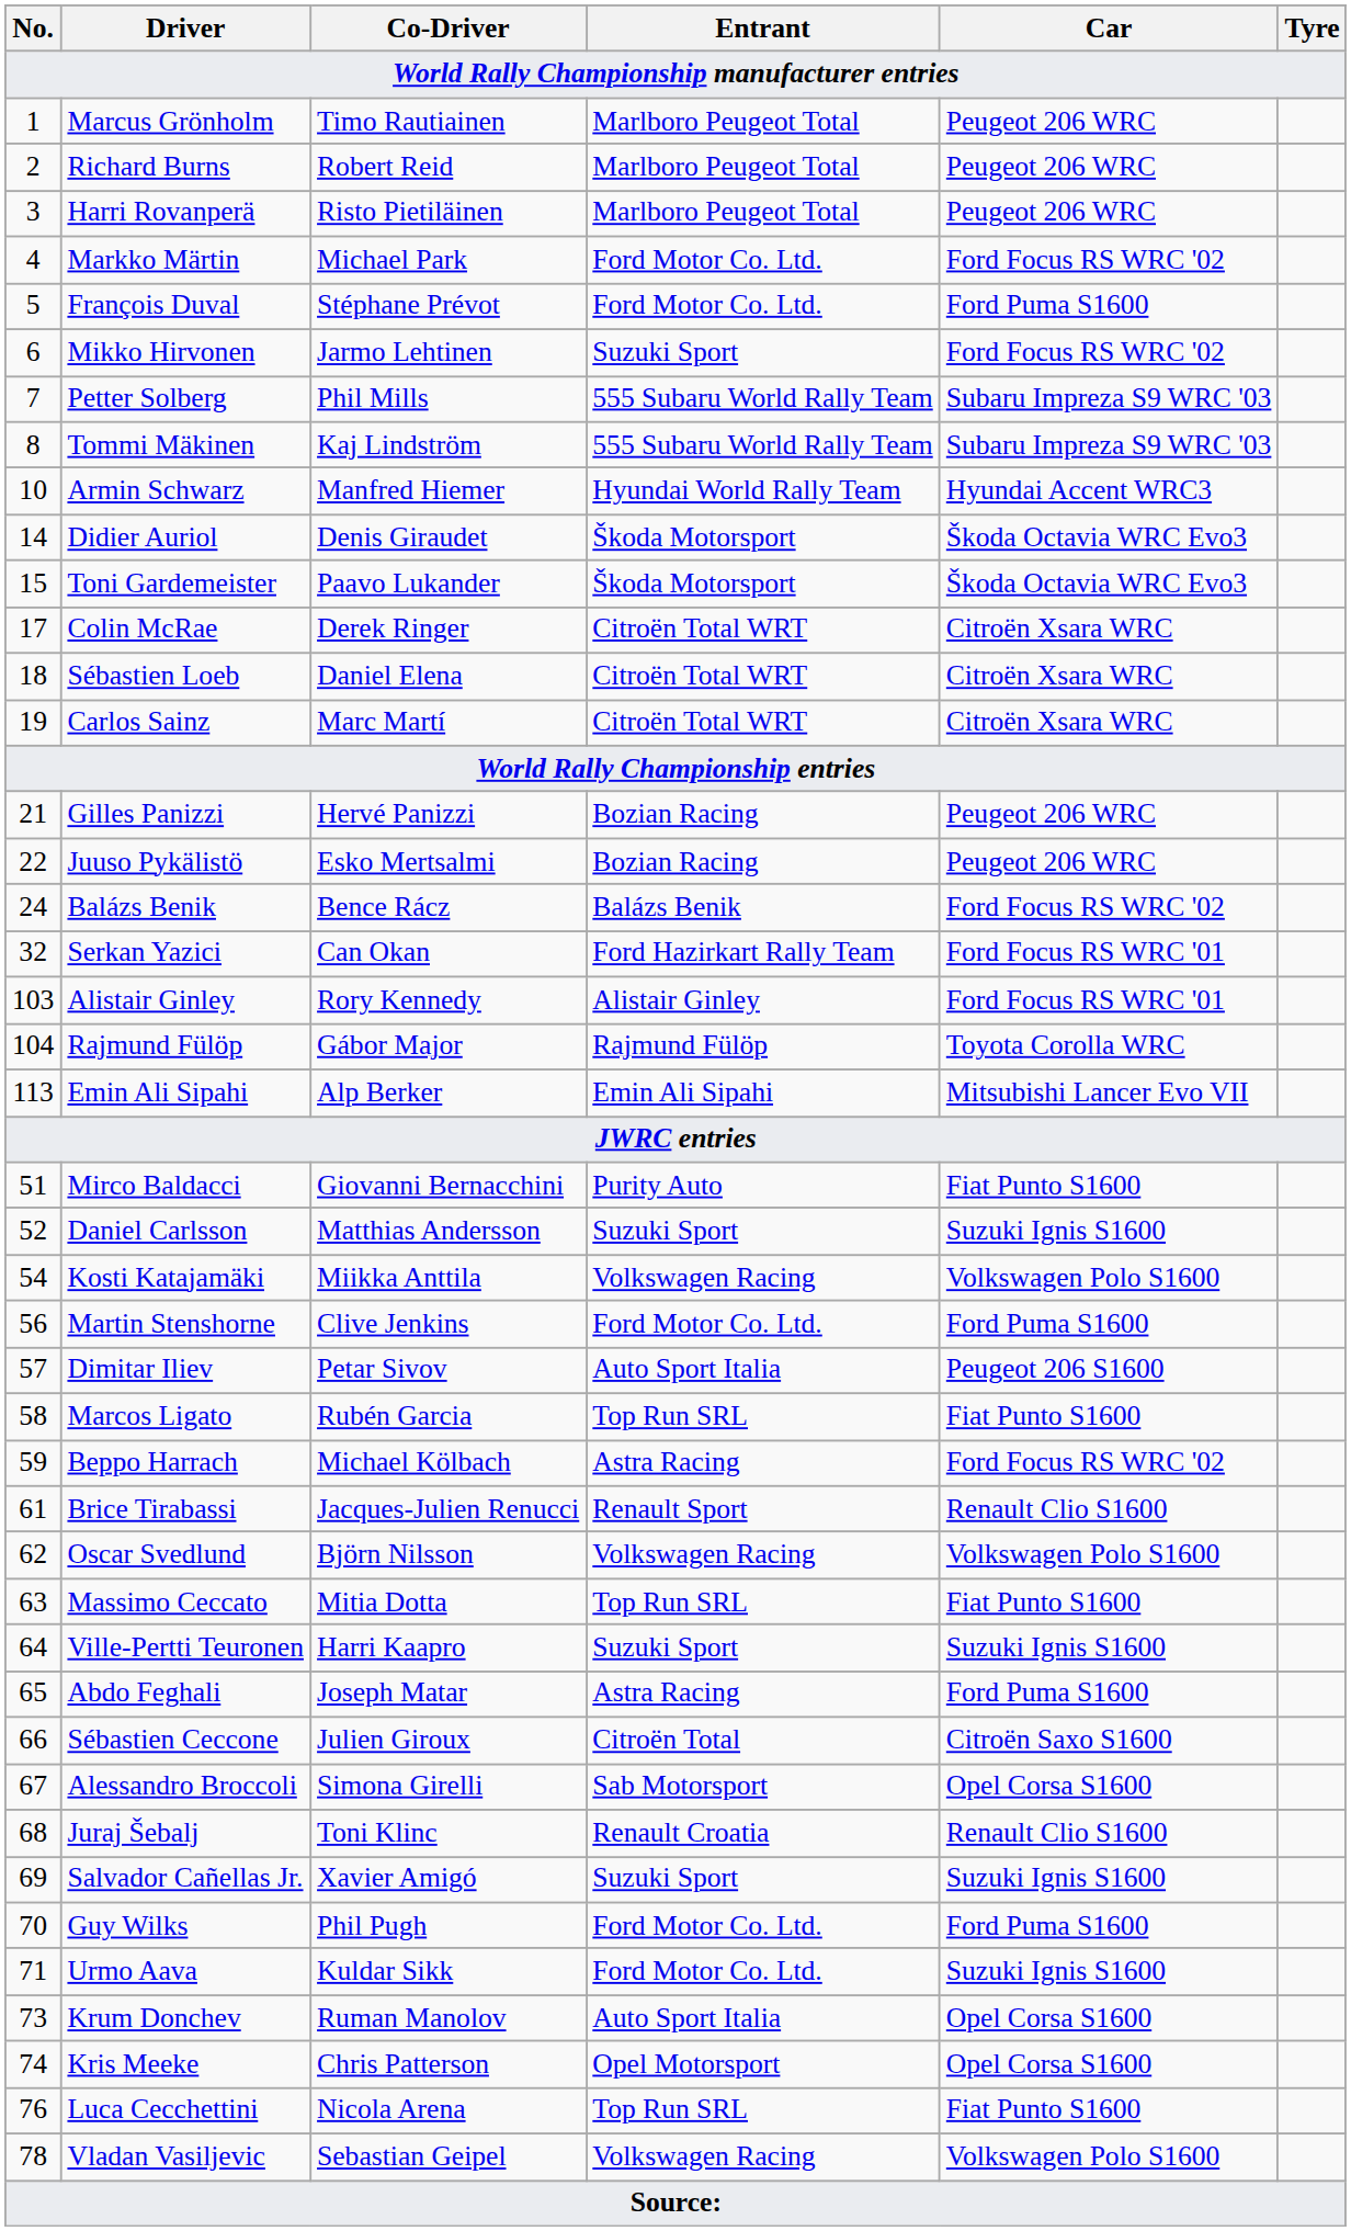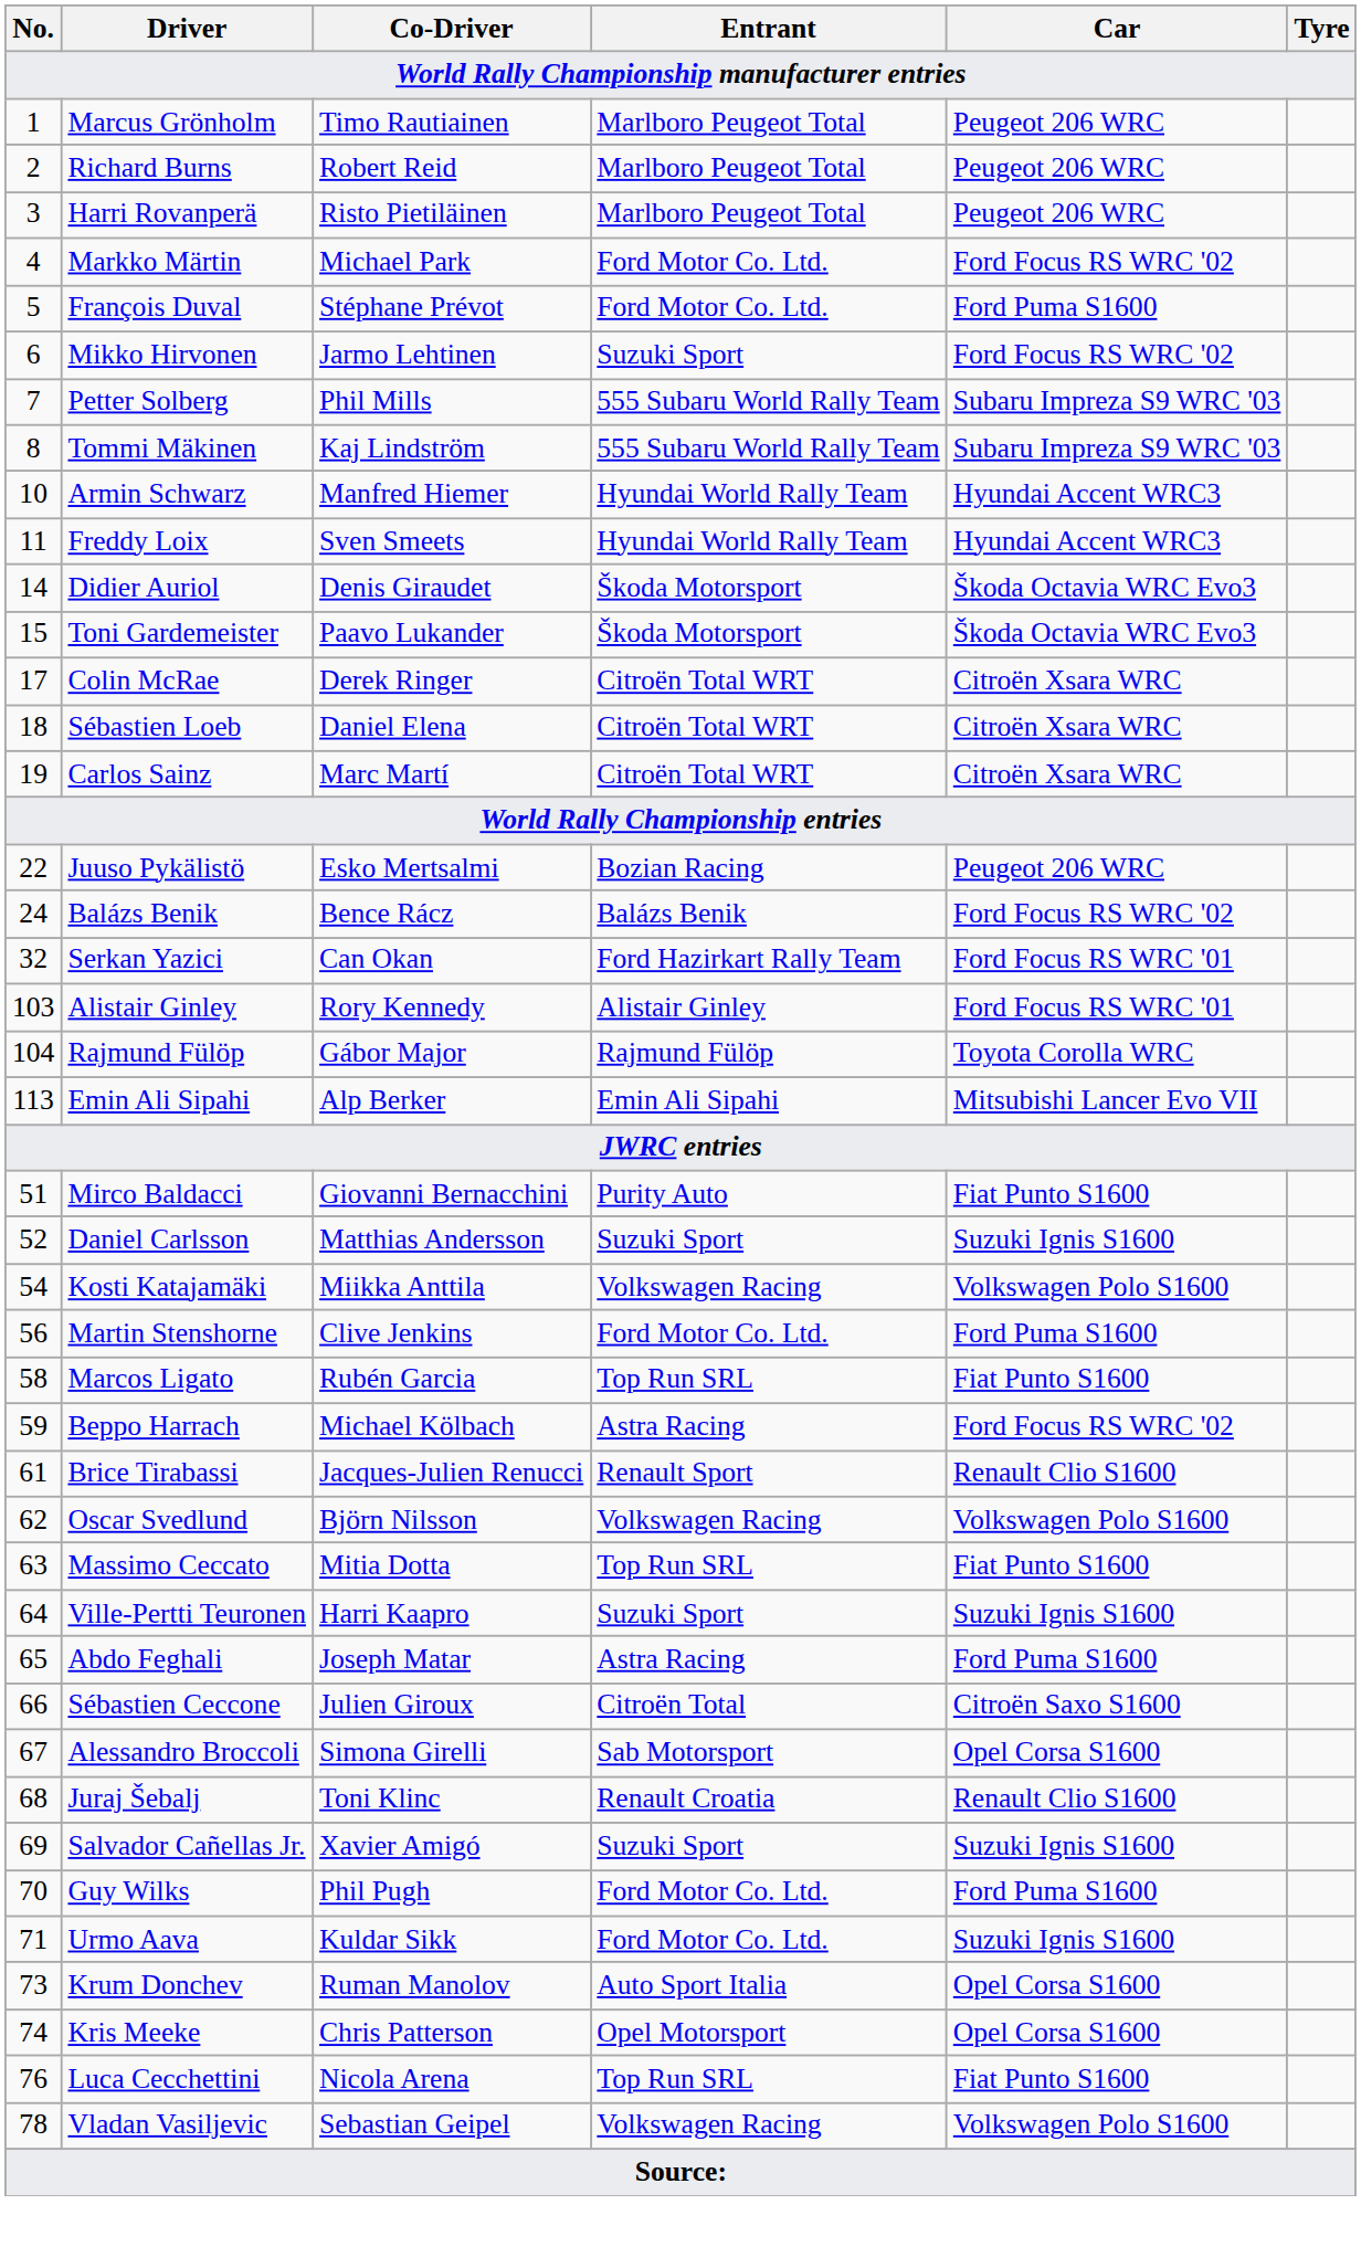+ row: 11 | Freddy Loix | Sven Smeets | Hyundai World Rally Team | Hyundai Accent WRC3
- row: 21 | Gilles Panizzi | Hervé Panizzi | Bozian Racing | Peugeot 206 WRC
- row: 57 | Dimitar Iliev | Petar Sivov | Auto Sport Italia | Peugeot 206 S1600
